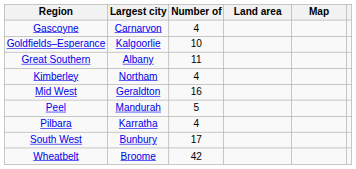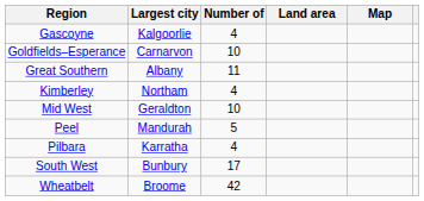Gascoyne | Largest city: Carnarvon -> Kalgoorlie
Goldfields–Esperance | Largest city: Kalgoorlie -> Carnarvon
Mid West | Number of: 16 -> 10
